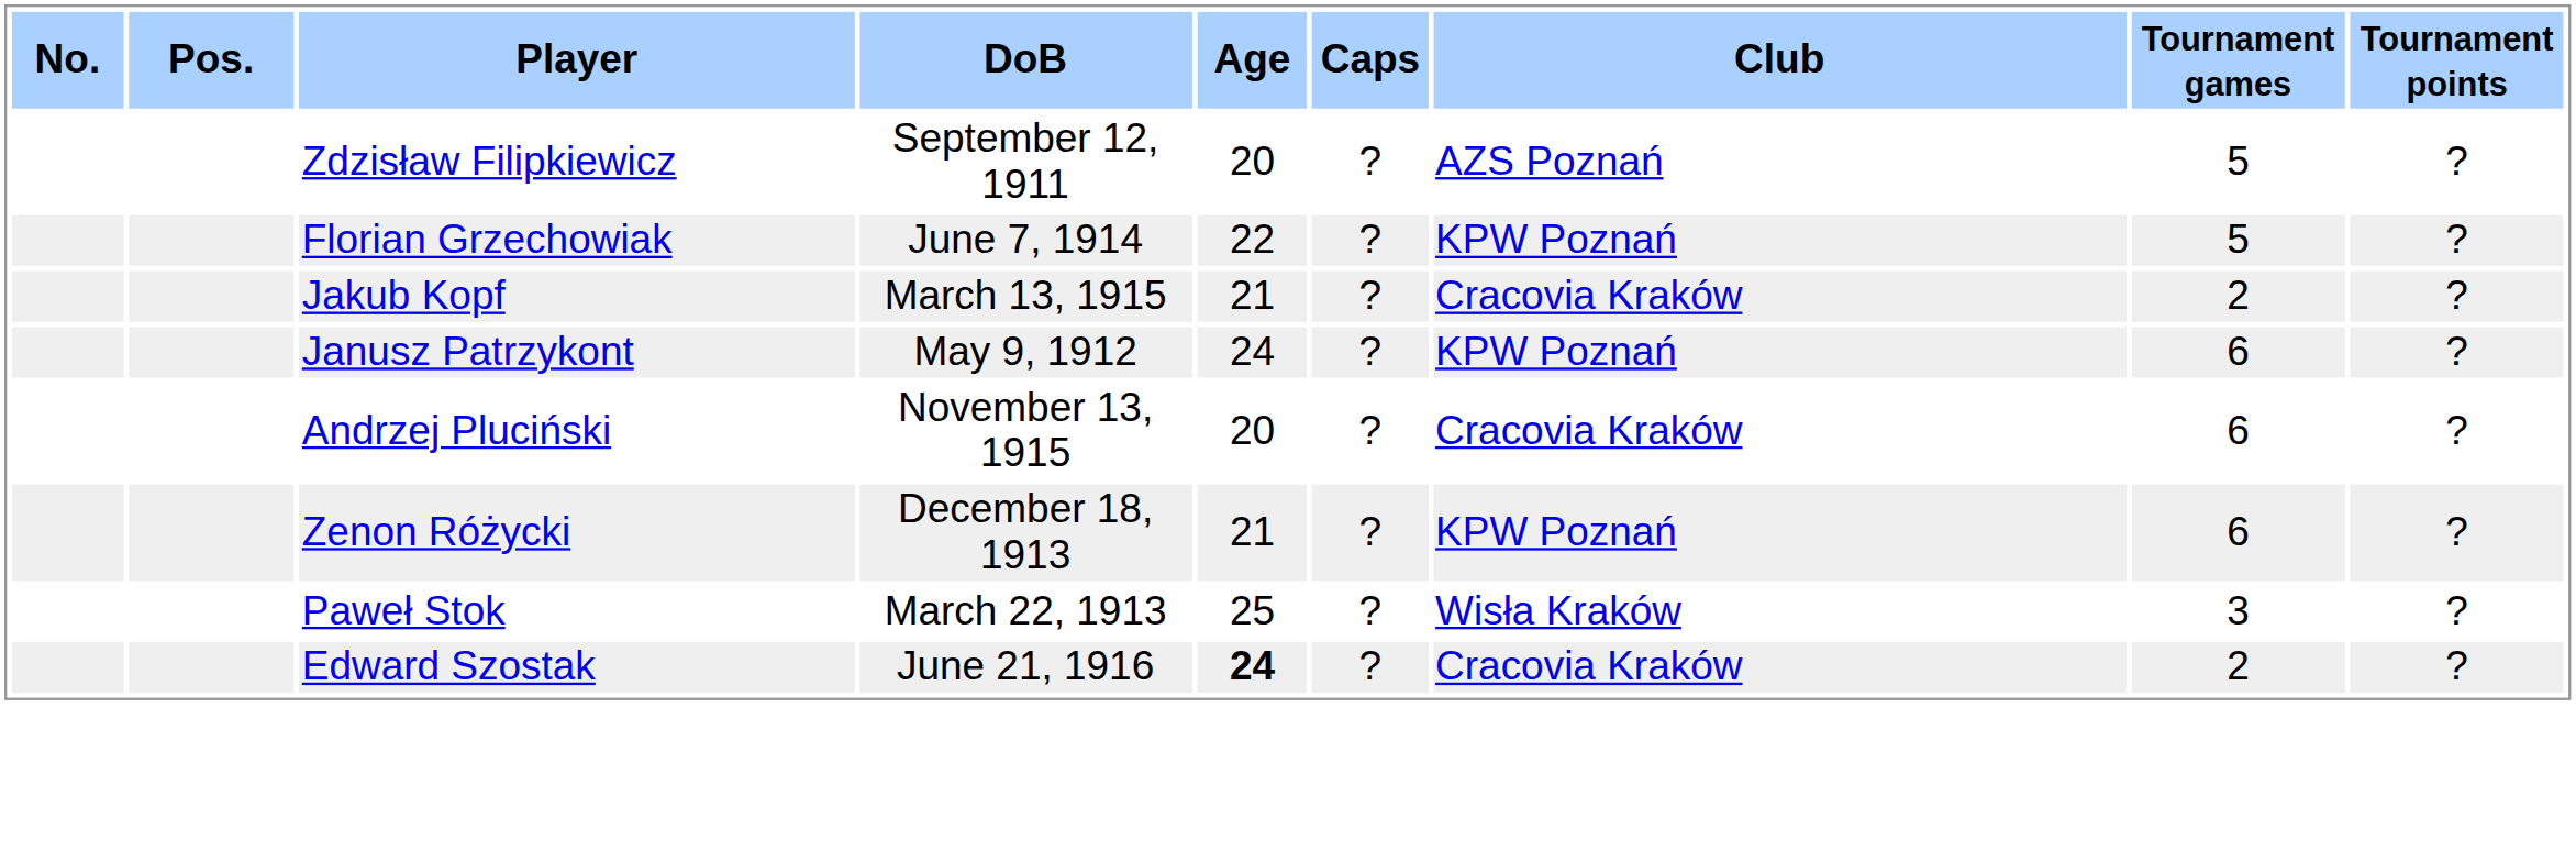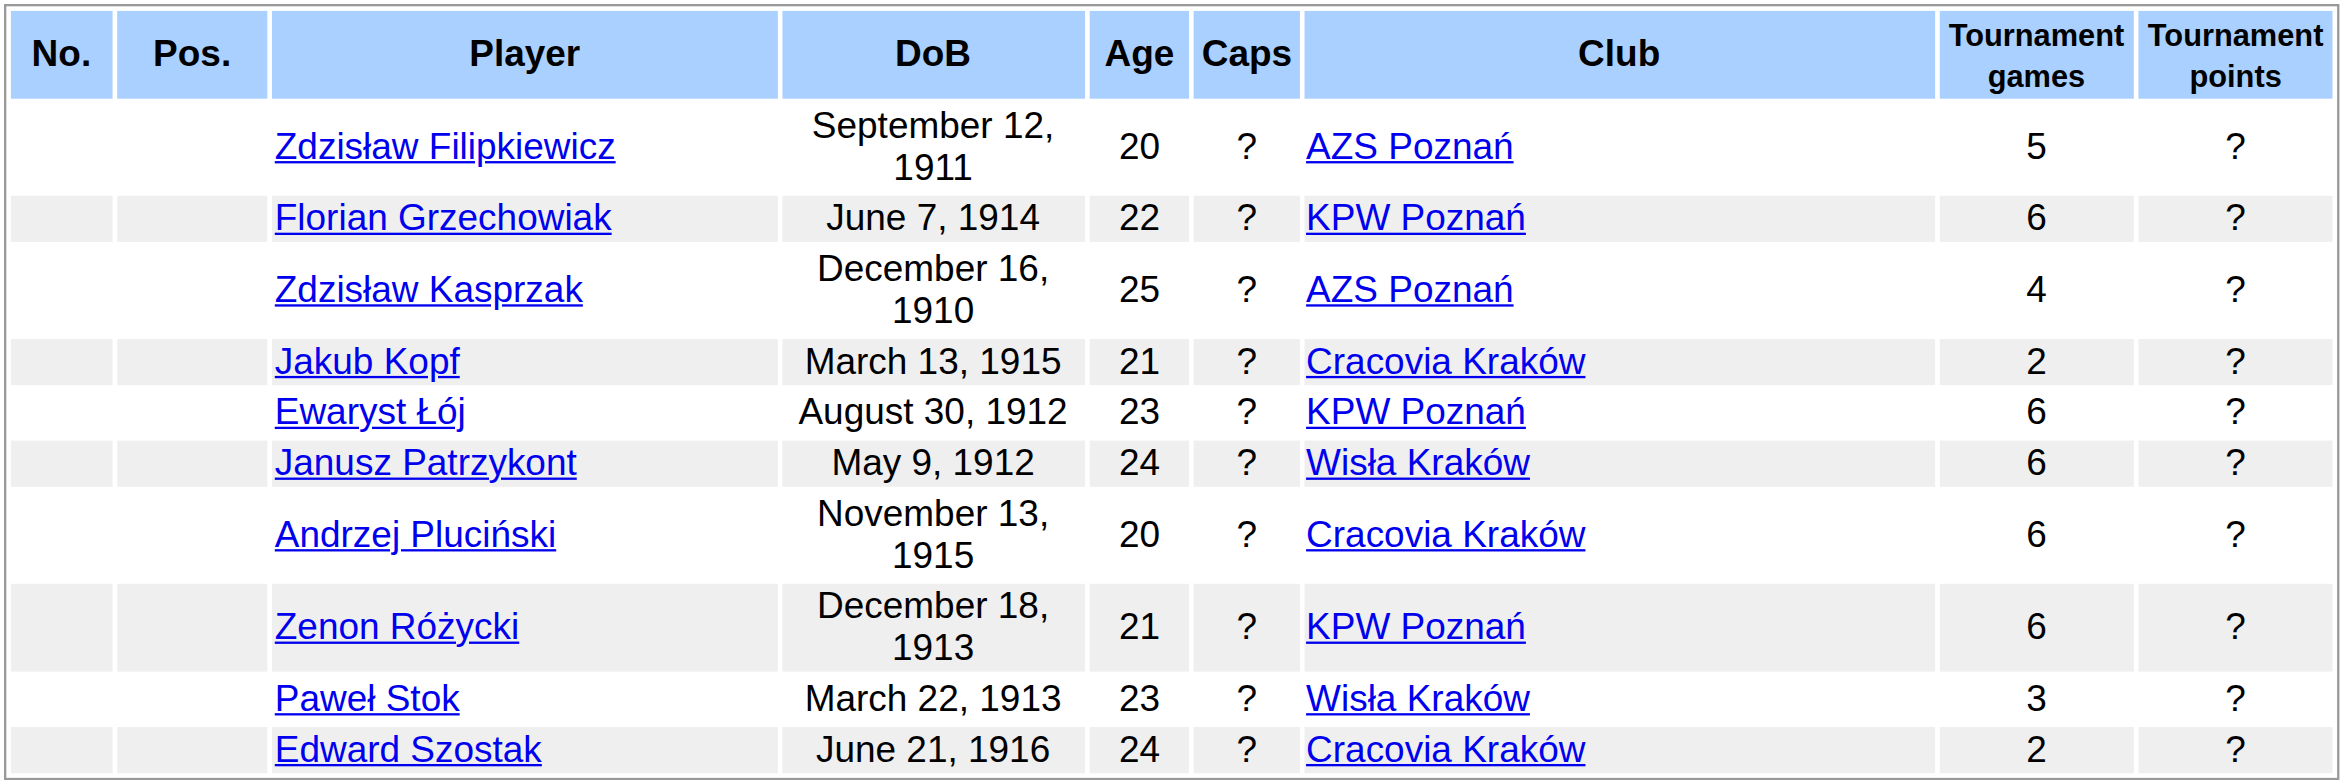Florian Grzechowiak | Tournament games: 5 -> 6
+ row: Zdzisław Kasprzak | December 16, 1910 | 25 | ? | AZS Poznań | 4 | ?
+ row: Ewaryst Łój | August 30, 1912 | 23 | ? | KPW Poznań | 6 | ?
Janusz Patrzykont | Club: KPW Poznań -> Wisła Kraków
Paweł Stok | Age: 25 -> 23
Edward Szostak | Age: bold -> normal
